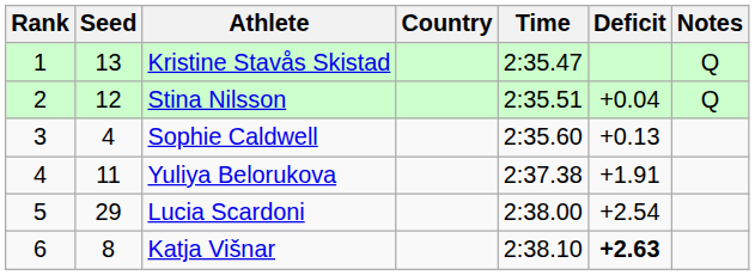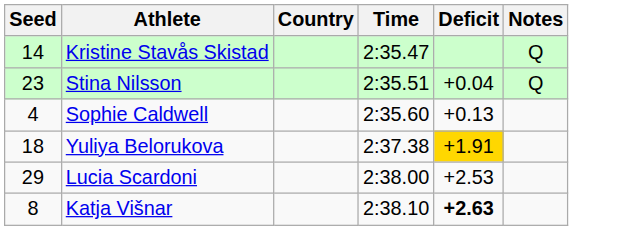- column: Rank | 1 | 2 | 3 | 4 | 5 | 6
Kristine Stavås Skistad | Seed: 13 -> 14
Stina Nilsson | Seed: 12 -> 23
Yuliya Belorukova | Seed: 11 -> 18
Yuliya Belorukova | Deficit: no background -> gold background
Lucia Scardoni | Deficit: +2.54 -> +2.53
